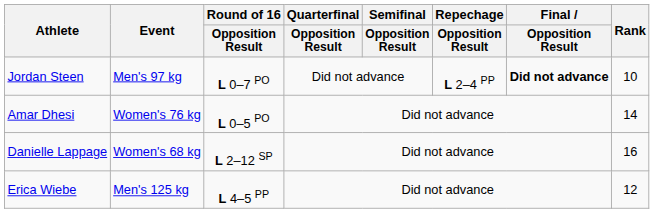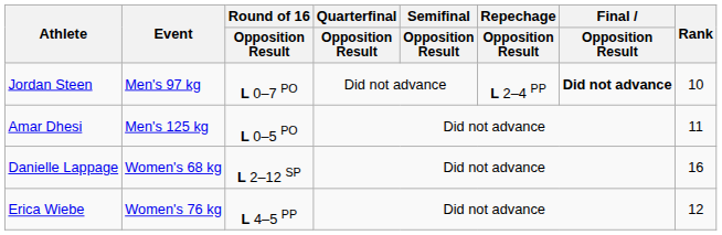Amar Dhesi | Event: Women's 76 kg -> Men's 125 kg
Amar Dhesi | Rank: 14 -> 11
Erica Wiebe | Event: Men's 125 kg -> Women's 76 kg
